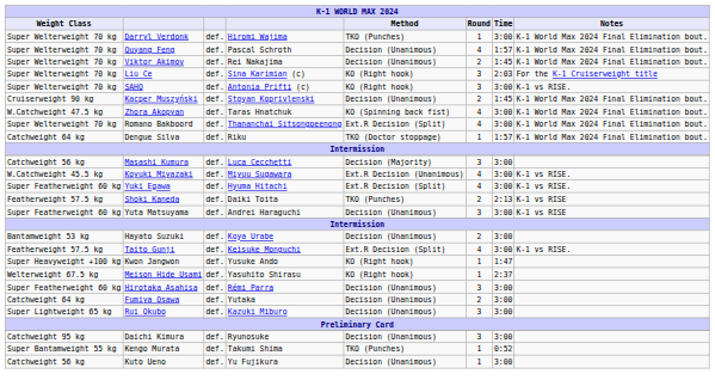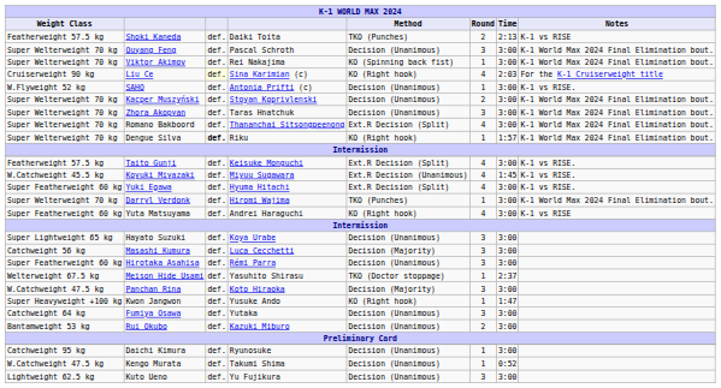rows swapped: Darryl Verdonk <-> Shoki Kaneda
Ouyang Feng | Round: 4 -> 3
Ouyang Feng | Time: 1:57 -> 3:00
Viktor Akimov | Method: Decision (Unanimous) -> KO (Spinning back fist)
Viktor Akimov | Round: 2 -> 1
Viktor Akimov | Time: 1:45 -> 3:00
Liu Ce | Weight Class: Super Welterweight 70 kg -> Cruiserweight 90 kg
Liu Ce | column 3: no background -> lightyellow background
Liu Ce | Round: 3 -> 4
SAHO | Weight Class: Super Welterweight 70 kg -> W.Flyweight 52 kg
SAHO | Method: KO (Right hook) -> Decision (Unanimous)
SAHO | Round: 3 -> 1
Kacper Muszyński | Weight Class: Cruiserweight 90 kg -> Super Welterweight 70 kg
Kacper Muszyński | Time: 1:45 -> 3:00
Zhora Akopyan | Weight Class: W.Catchweight 47.5 kg -> Super Welterweight 70 kg
Zhora Akopyan | Method: KO (Spinning back fist) -> Decision (Unanimous)
Zhora Akopyan | Round: 4 -> 3
Dengue Silva | Weight Class: Catchweight 64 kg -> Super Welterweight 70 kg
Dengue Silva | column 3: normal -> bold
Dengue Silva | Method: TKO (Doctor stoppage) -> KO (Right hook)
rows swapped: Taito Gunji <-> Masashi Kumura
Koyuki Miyazaki | Time: 3:00 -> 1:45
Yuta Matsuyama | Method: Decision (Unanimous) -> KO (Right hook)
Yuta Matsuyama | Round: 3 -> 4
Hayato Suzuki | Weight Class: Bantamweight 53 kg -> Super Lightweight 65 kg
Hayato Suzuki | Round: 2 -> 3
rows swapped: Hirotaka Asahisa <-> Kwon Jangwon
Meison Hide Usami | Method: KO (Right hook) -> TKO (Doctor stoppage)
+ row: W.Catchweight 47.5 kg | Panchan Rina | def. | Koto Hiraoka | Decision (Majority) | 3 | 3:00
Fumiya Osawa | Round: 2 -> 3
Rui Okubo | Weight Class: Super Lightweight 65 kg -> Bantamweight 53 kg
Rui Okubo | Round: 3 -> 2
Daichi Kimura | Round: 3 -> 1
Kengo Murata | Weight Class: Super Bantamweight 55 kg -> W.Catchweight 47.5 kg
Kengo Murata | Method: TKO (Punches) -> Decision (Unanimous)
Kuto Ueno | Weight Class: Catchweight 56 kg -> Lightweight 62.5 kg
Kuto Ueno | Round: 1 -> 3
